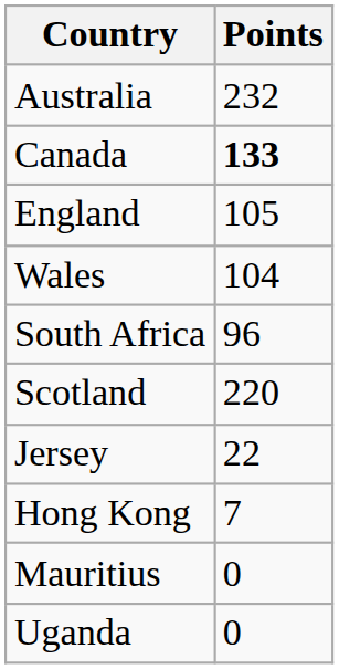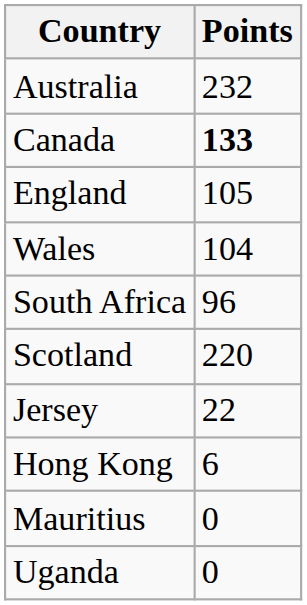Hong Kong | Points: 7 -> 6
